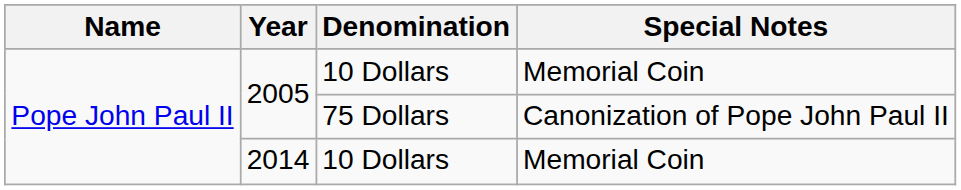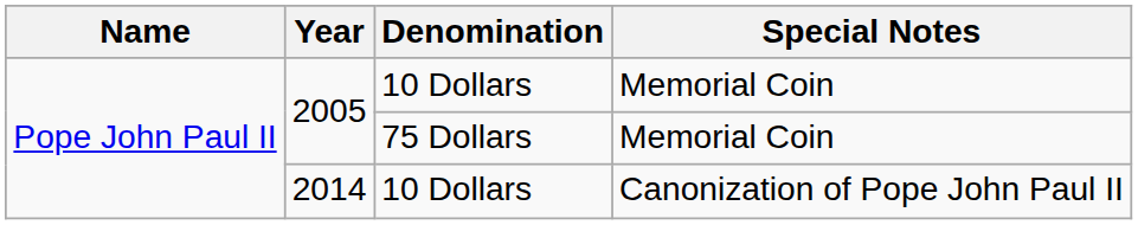2005 / 75 Dollars | Special Notes: Canonization of Pope John Paul II -> Memorial Coin
2014 | Special Notes: Memorial Coin -> Canonization of Pope John Paul II
